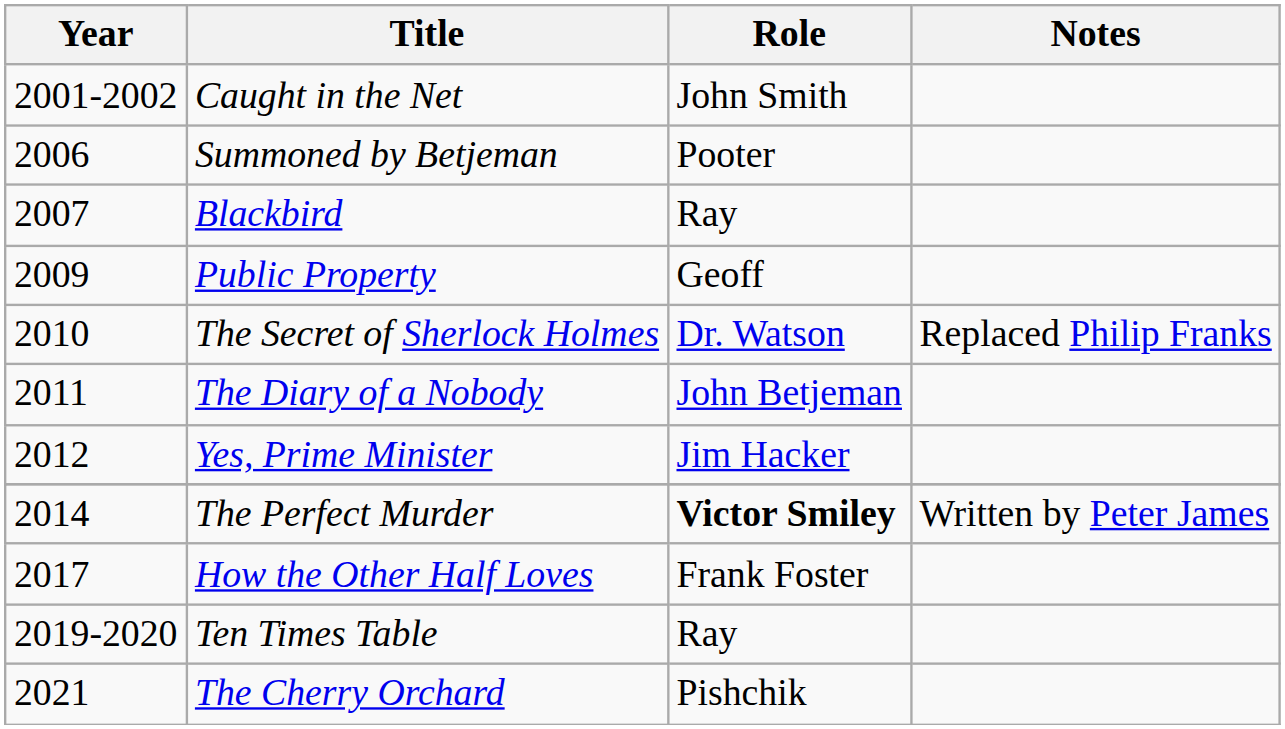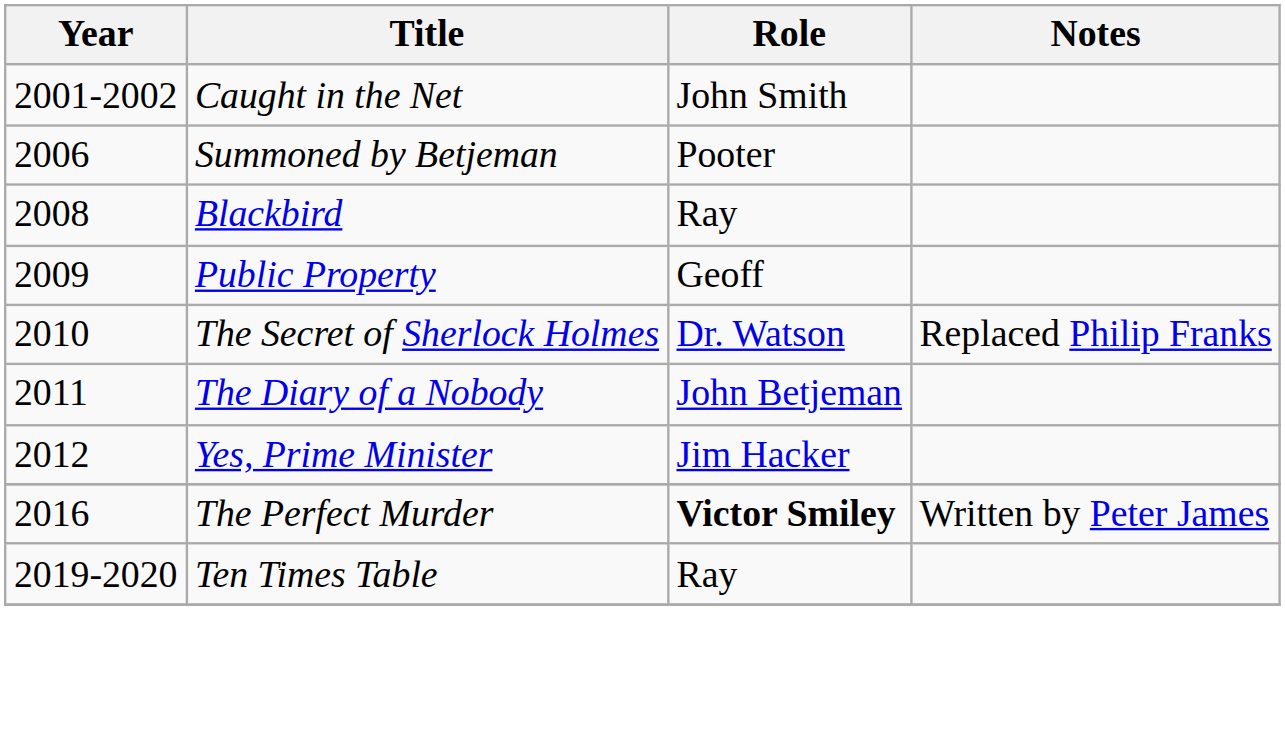Blackbird | Year: 2007 -> 2008
The Perfect Murder | Year: 2014 -> 2016
- row: 2017 | How the Other Half Loves | Frank Foster
- row: 2021 | The Cherry Orchard | Pishchik
